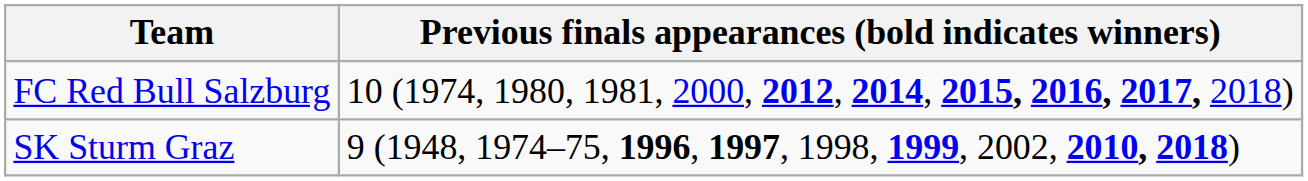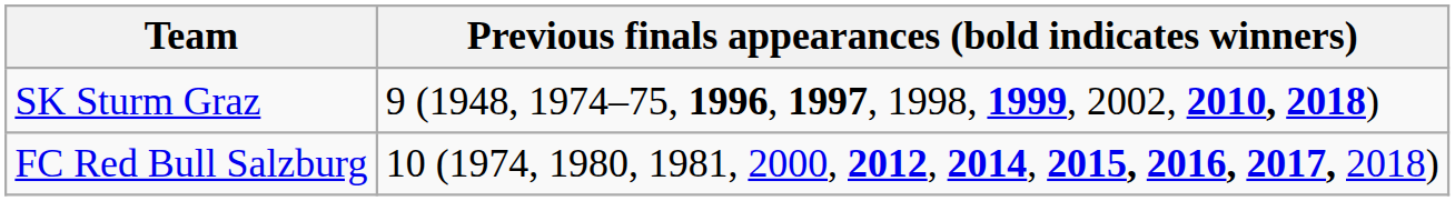rows swapped: SK Sturm Graz <-> FC Red Bull Salzburg
